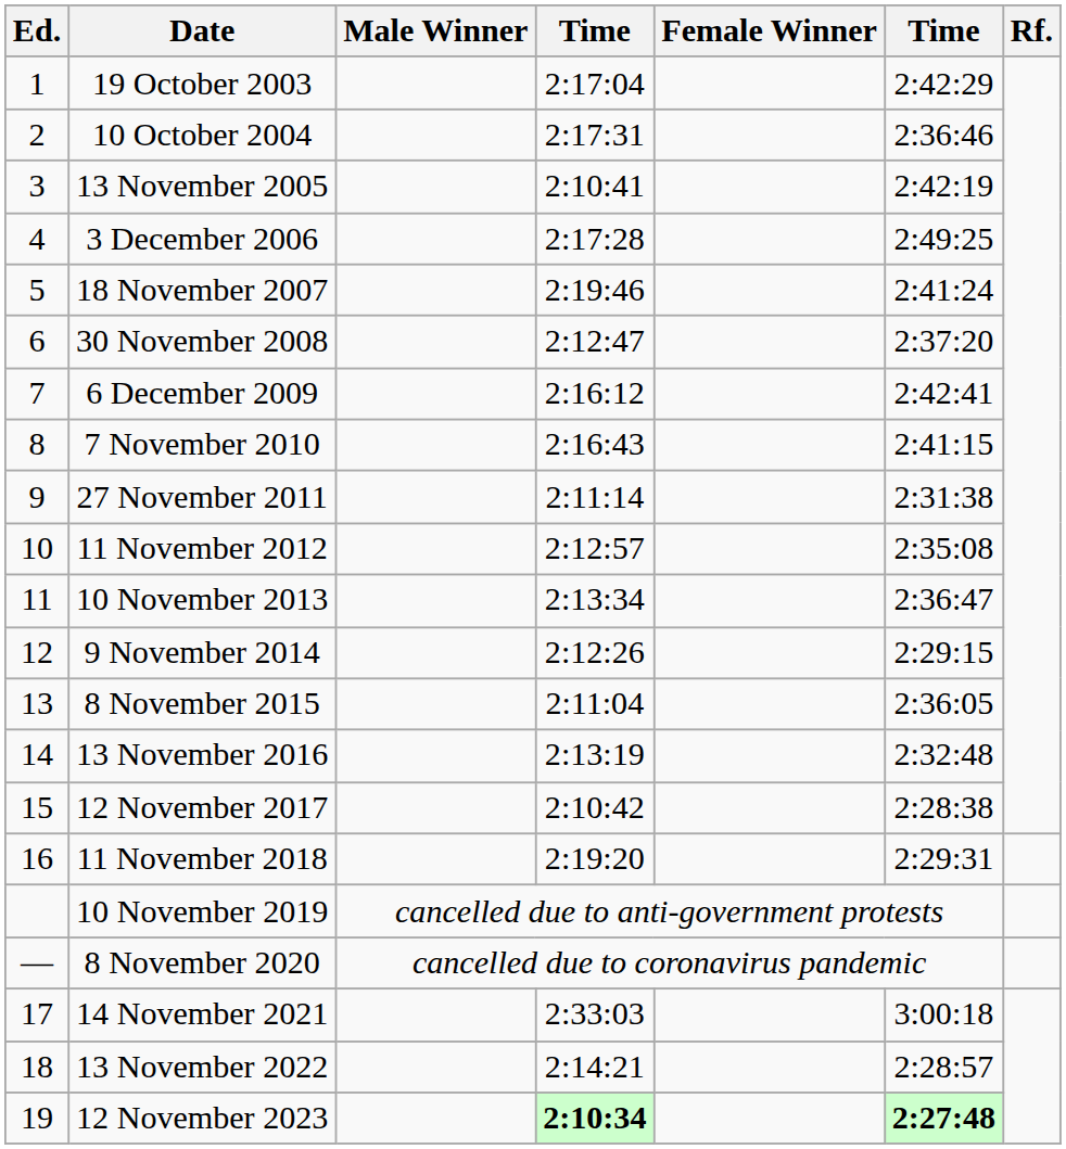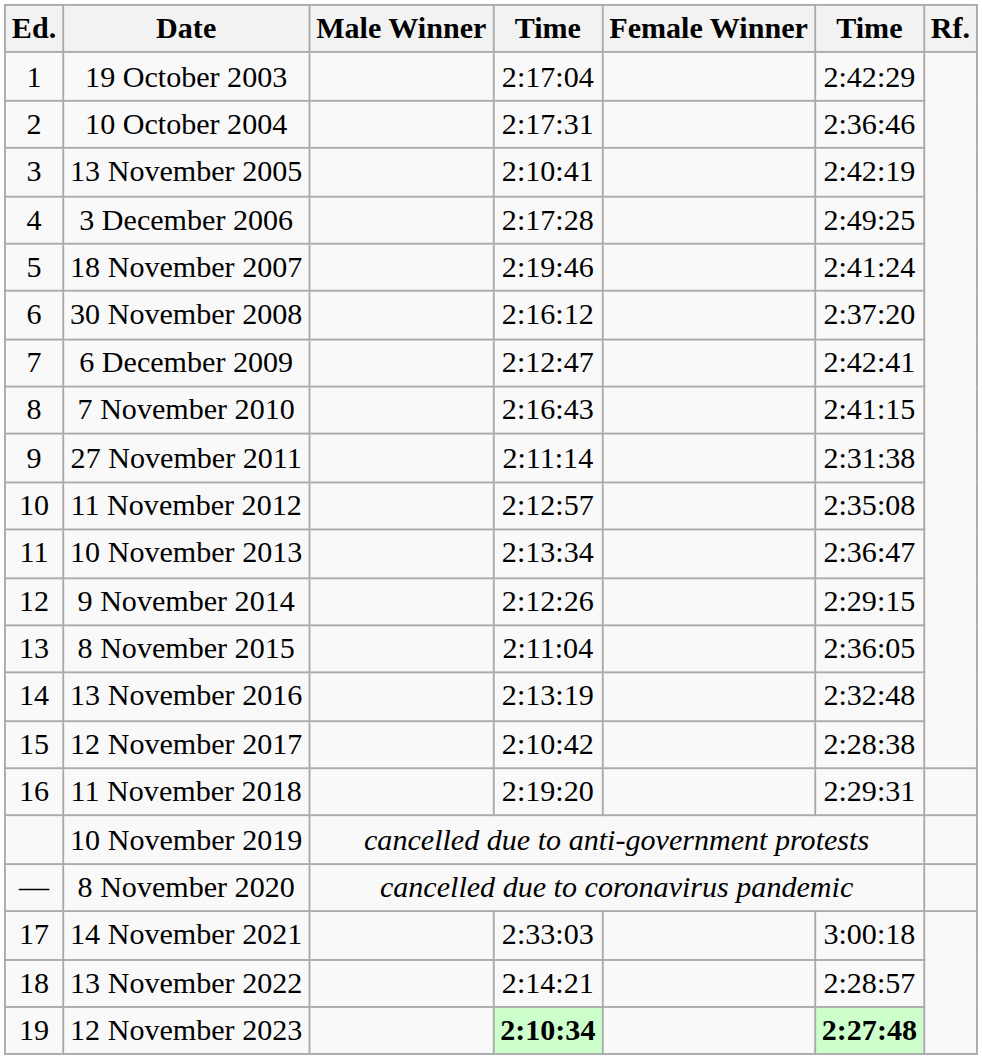30 November 2008 | column 4: 2:12:47 -> 2:16:12
6 December 2009 | column 4: 2:16:12 -> 2:12:47
